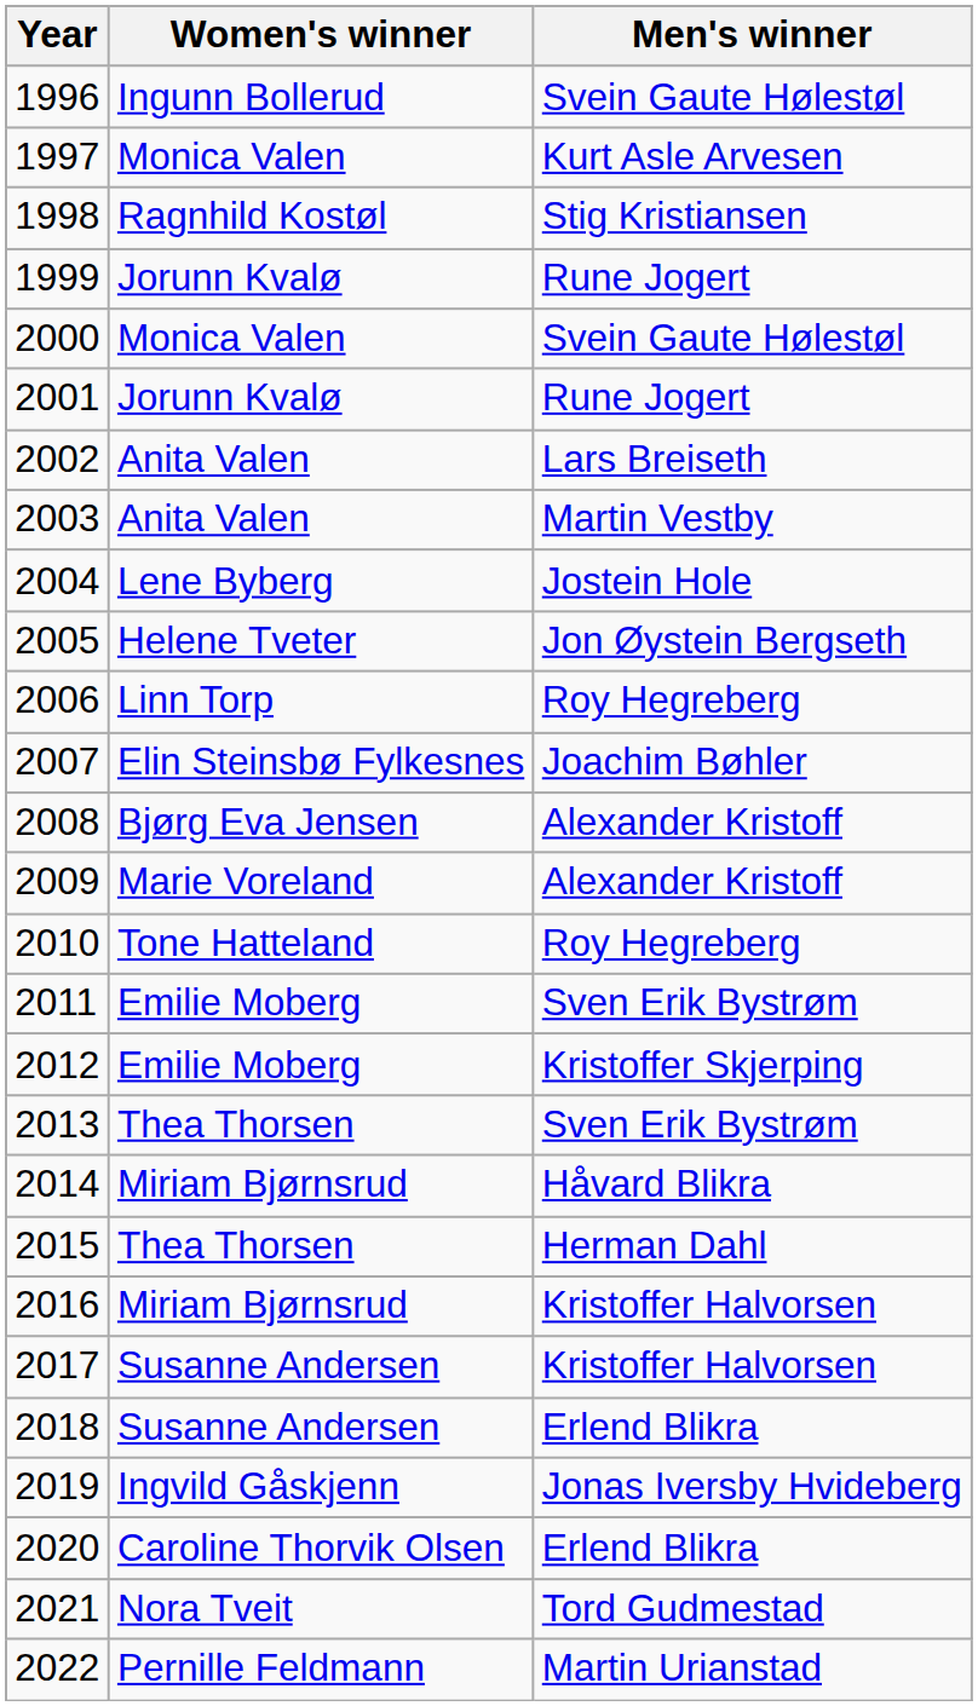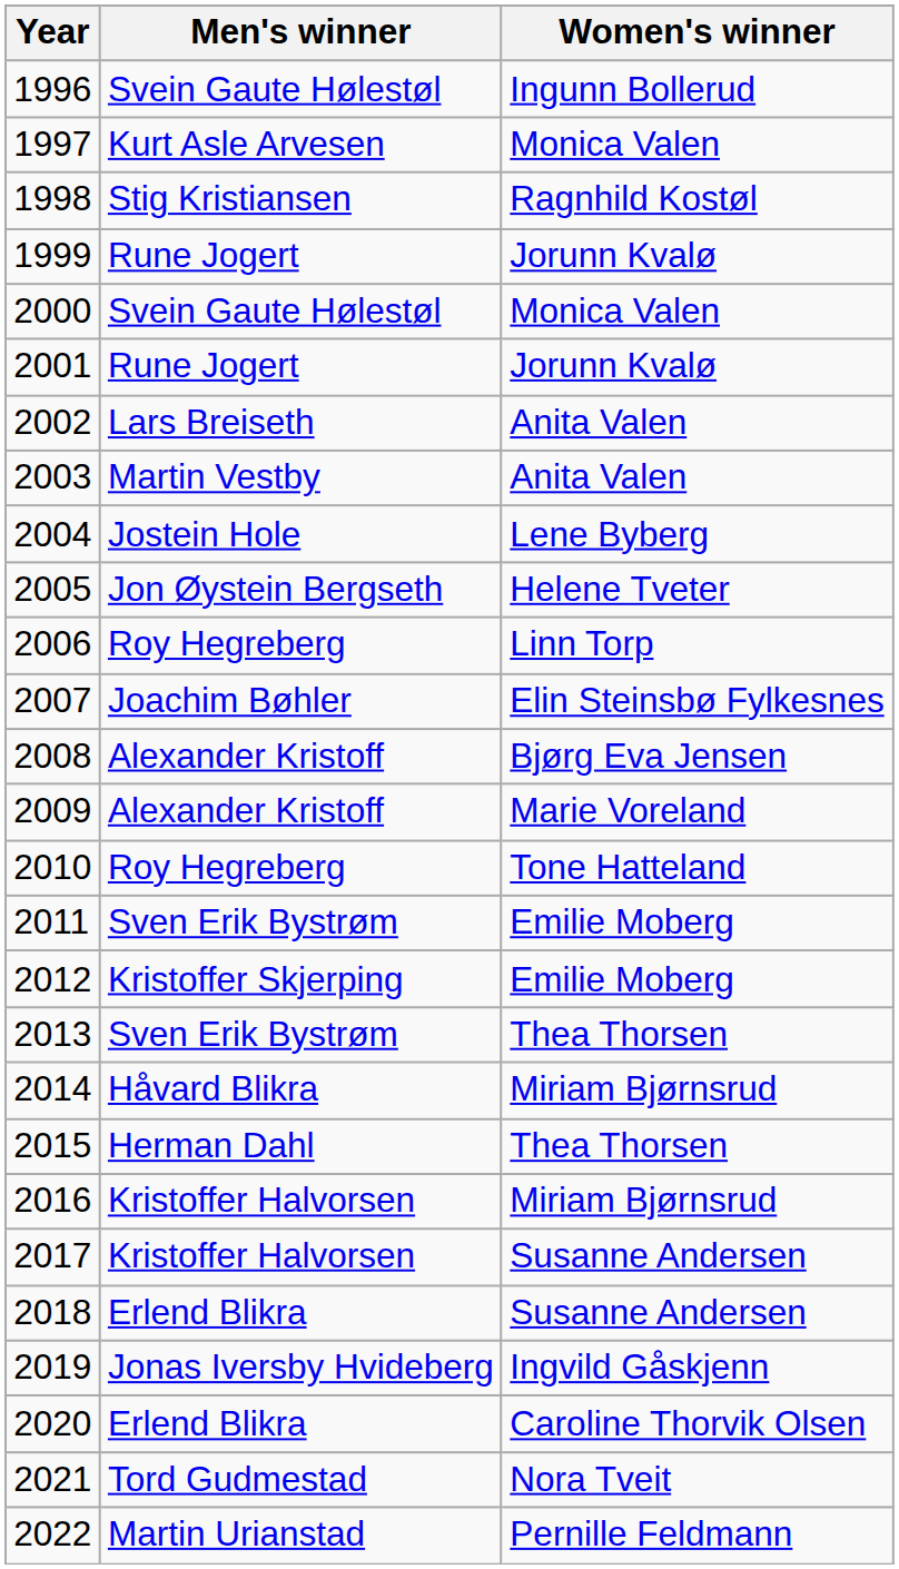columns swapped: Men's winner <-> Women's winner
